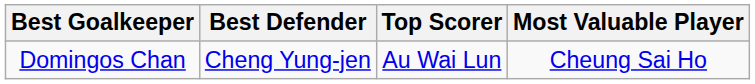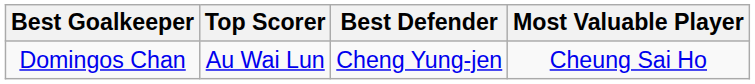columns swapped: Best Defender <-> Top Scorer
